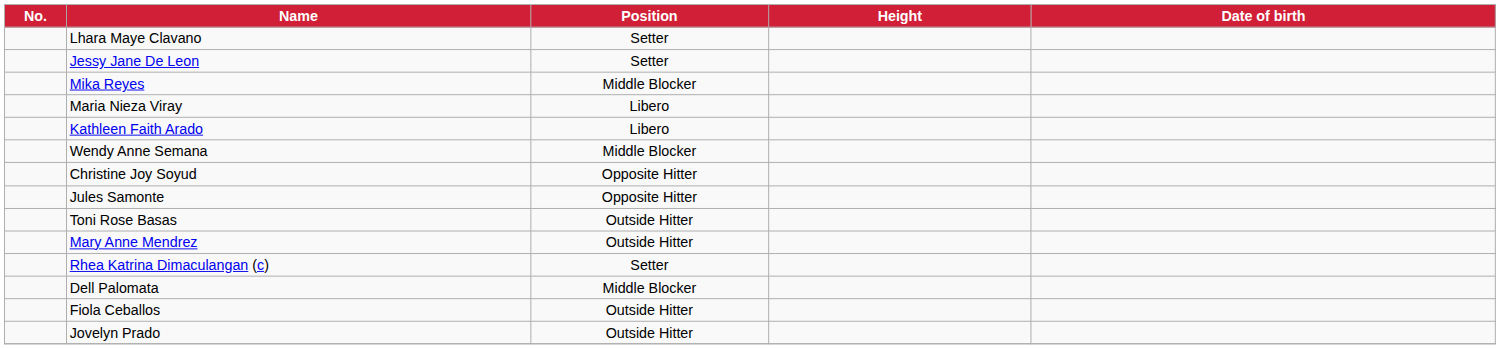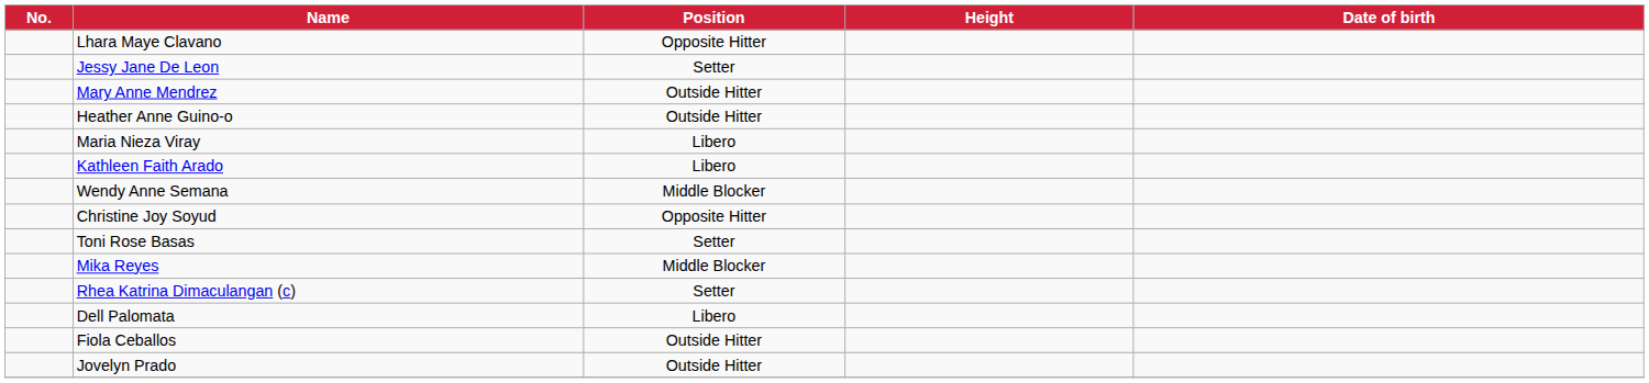Lhara Maye Clavano | Position: Setter -> Opposite Hitter
rows swapped: Mary Anne Mendrez <-> Mika Reyes
+ row: Heather Anne Guino-o | Outside Hitter
- row: Jules Samonte | Opposite Hitter
Toni Rose Basas | Position: Outside Hitter -> Setter
Dell Palomata | Position: Middle Blocker -> Libero
